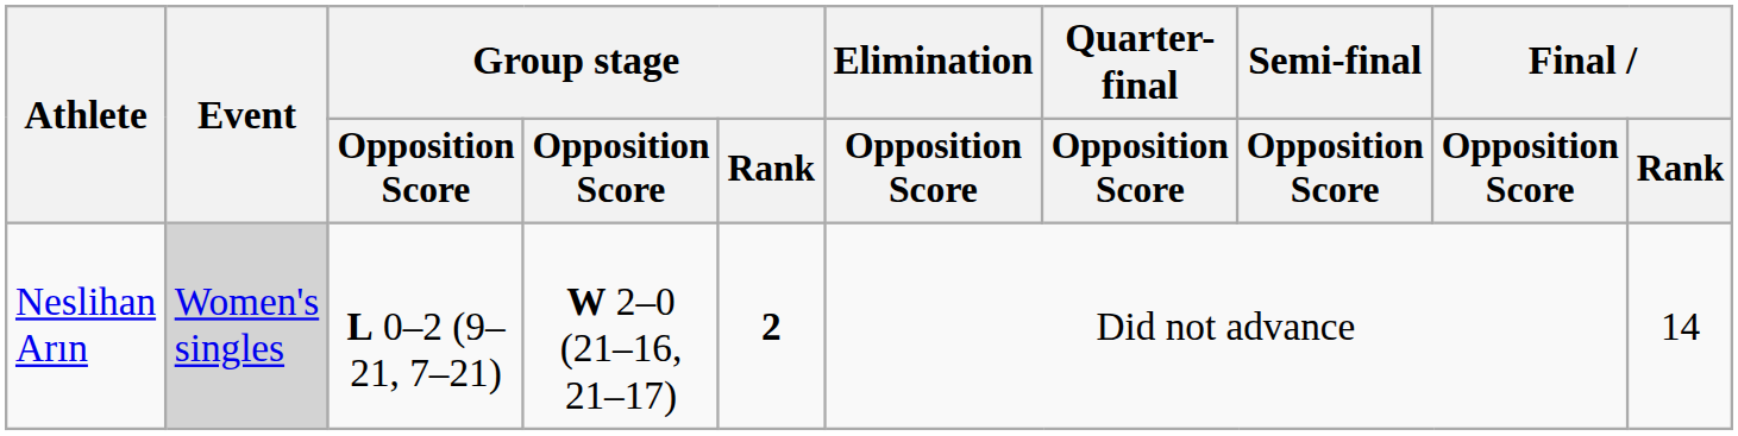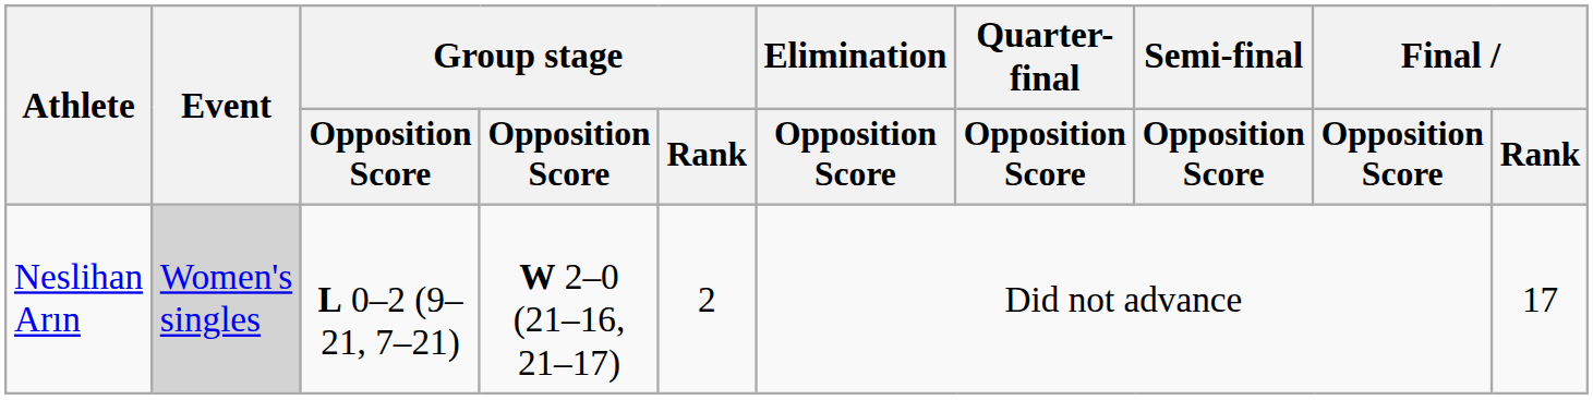Neslihan Arın | Group stage / Rank: bold -> normal
Neslihan Arın | Final / Rank: 14 -> 17
